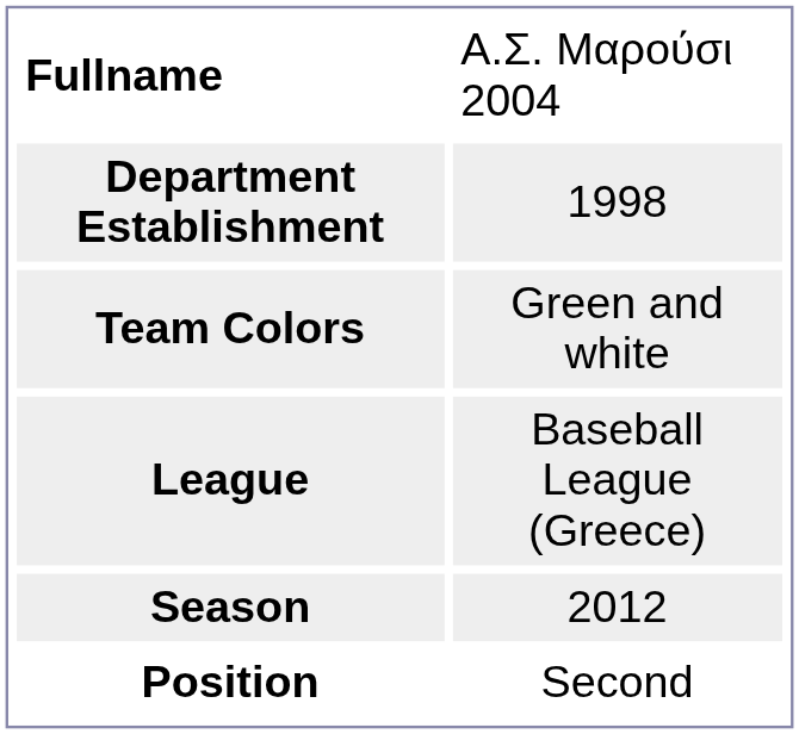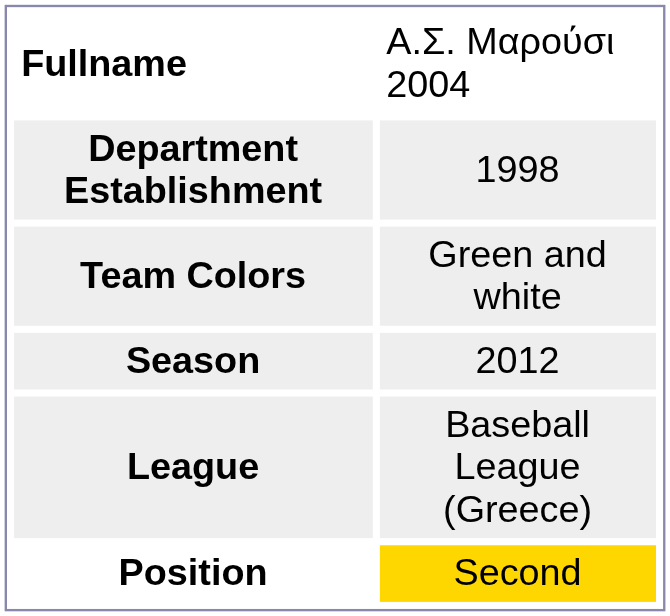rows swapped: League <-> Season
Position | column 2: no background -> gold background
